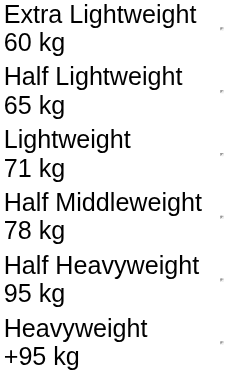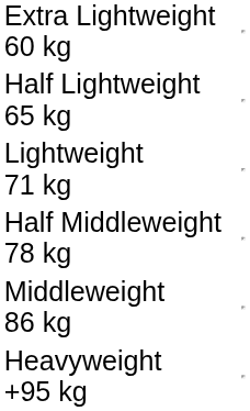+ row: Middleweight 86 kg
- row: Half Heavyweight 95 kg
